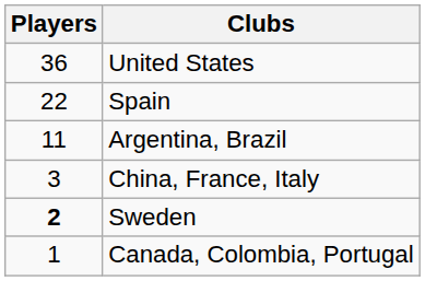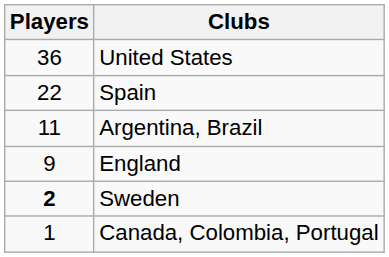+ row: 9 | England
- row: 3 | China, France, Italy
